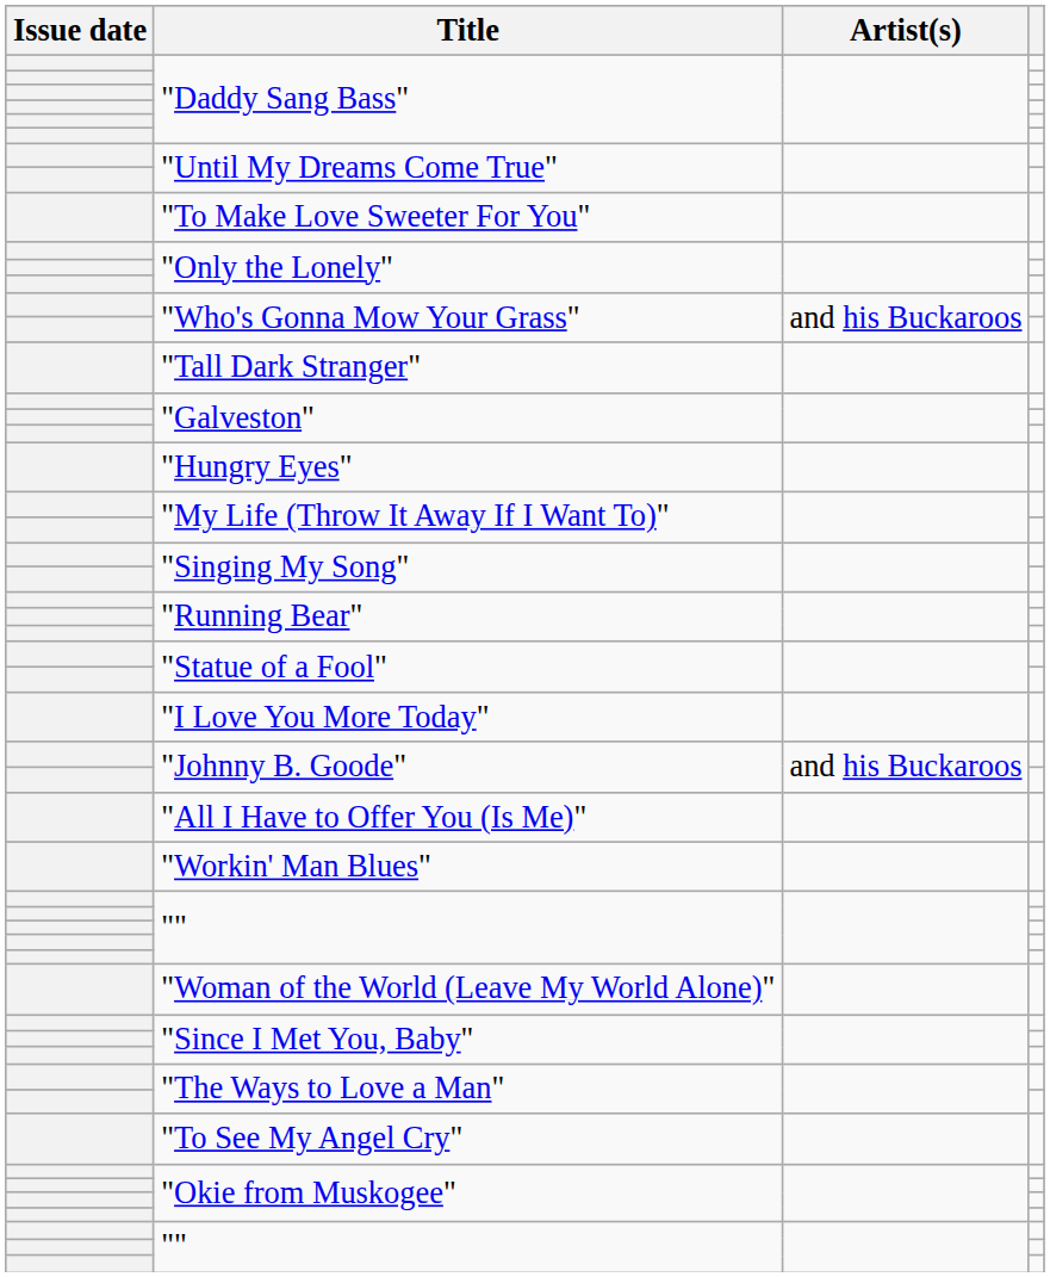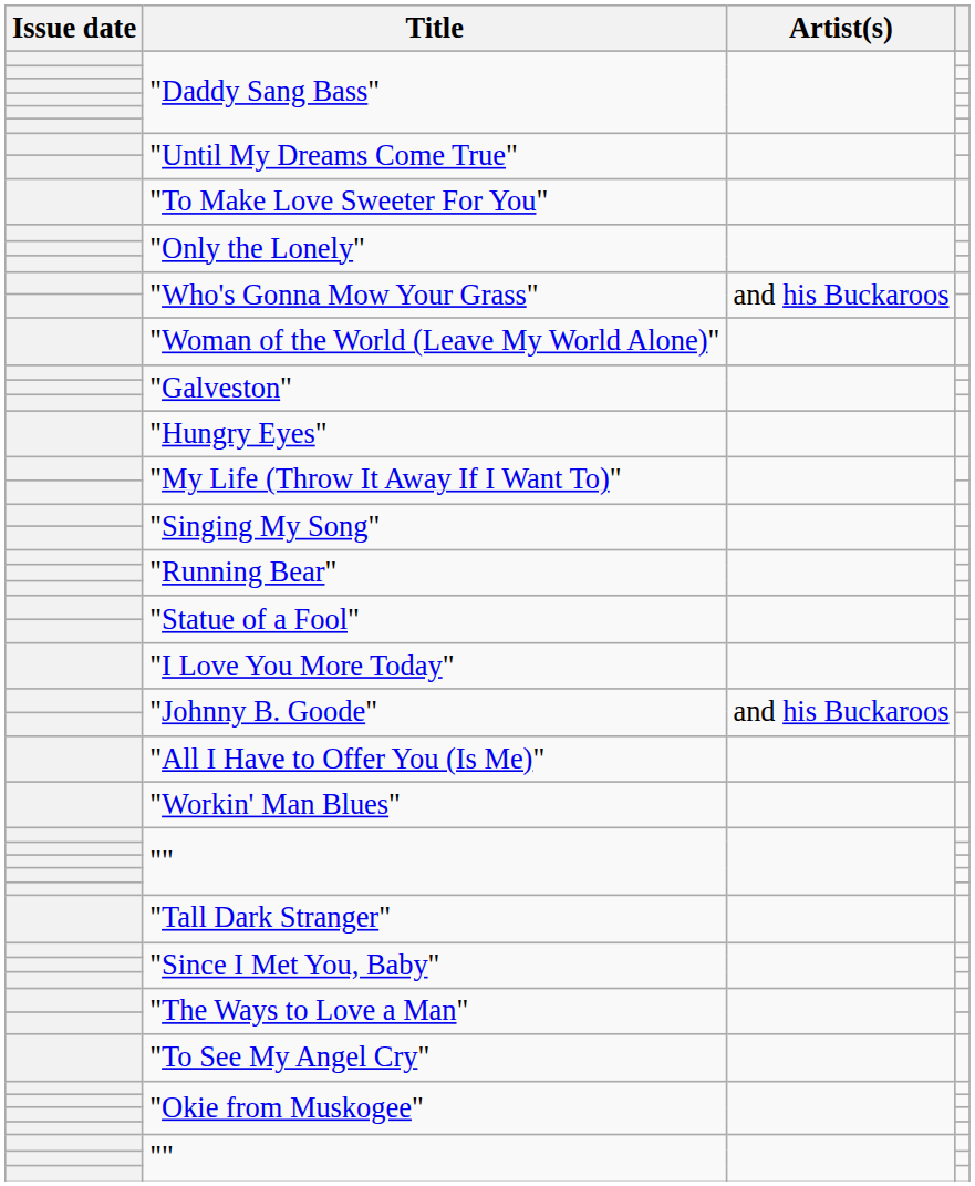rows swapped: "Woman of the World (Leave My World Alone)" <-> "Tall Dark Stranger"
